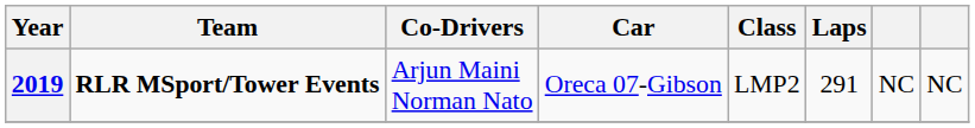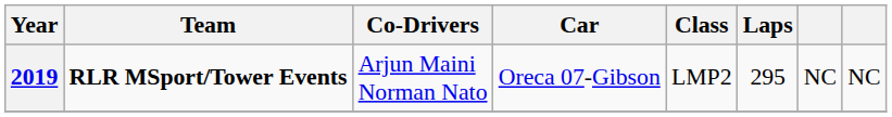2019 | Laps: 291 -> 295
